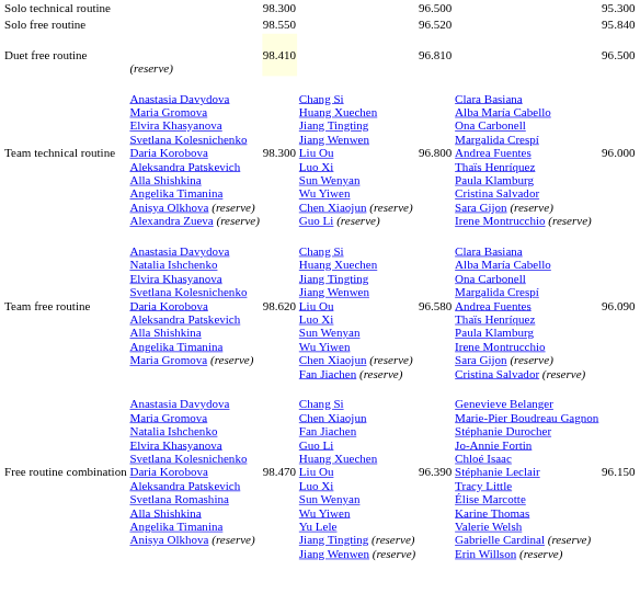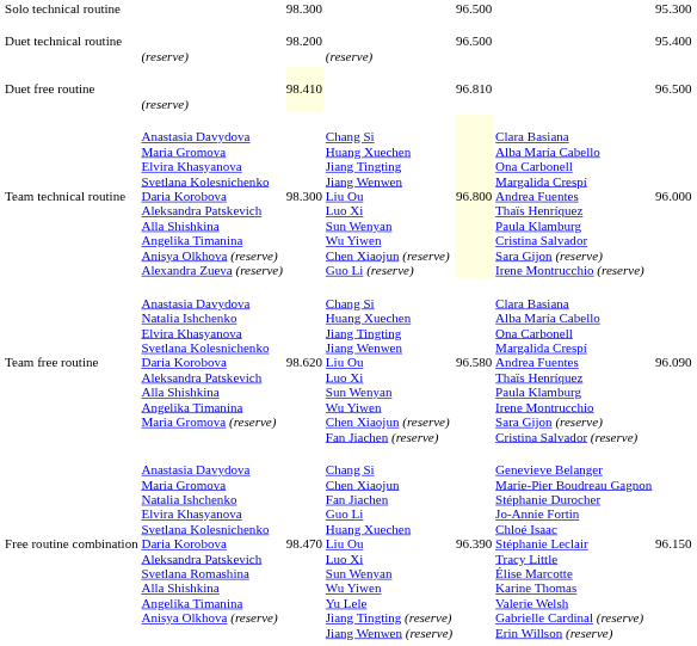- row: Solo free routine | 98.550 | 96.520 | 95.840
+ row: Duet technical routine | (reserve) | 98.200 | (reserve) | 96.500 | 95.400
Team technical routine | column 5: no background -> lightyellow background
